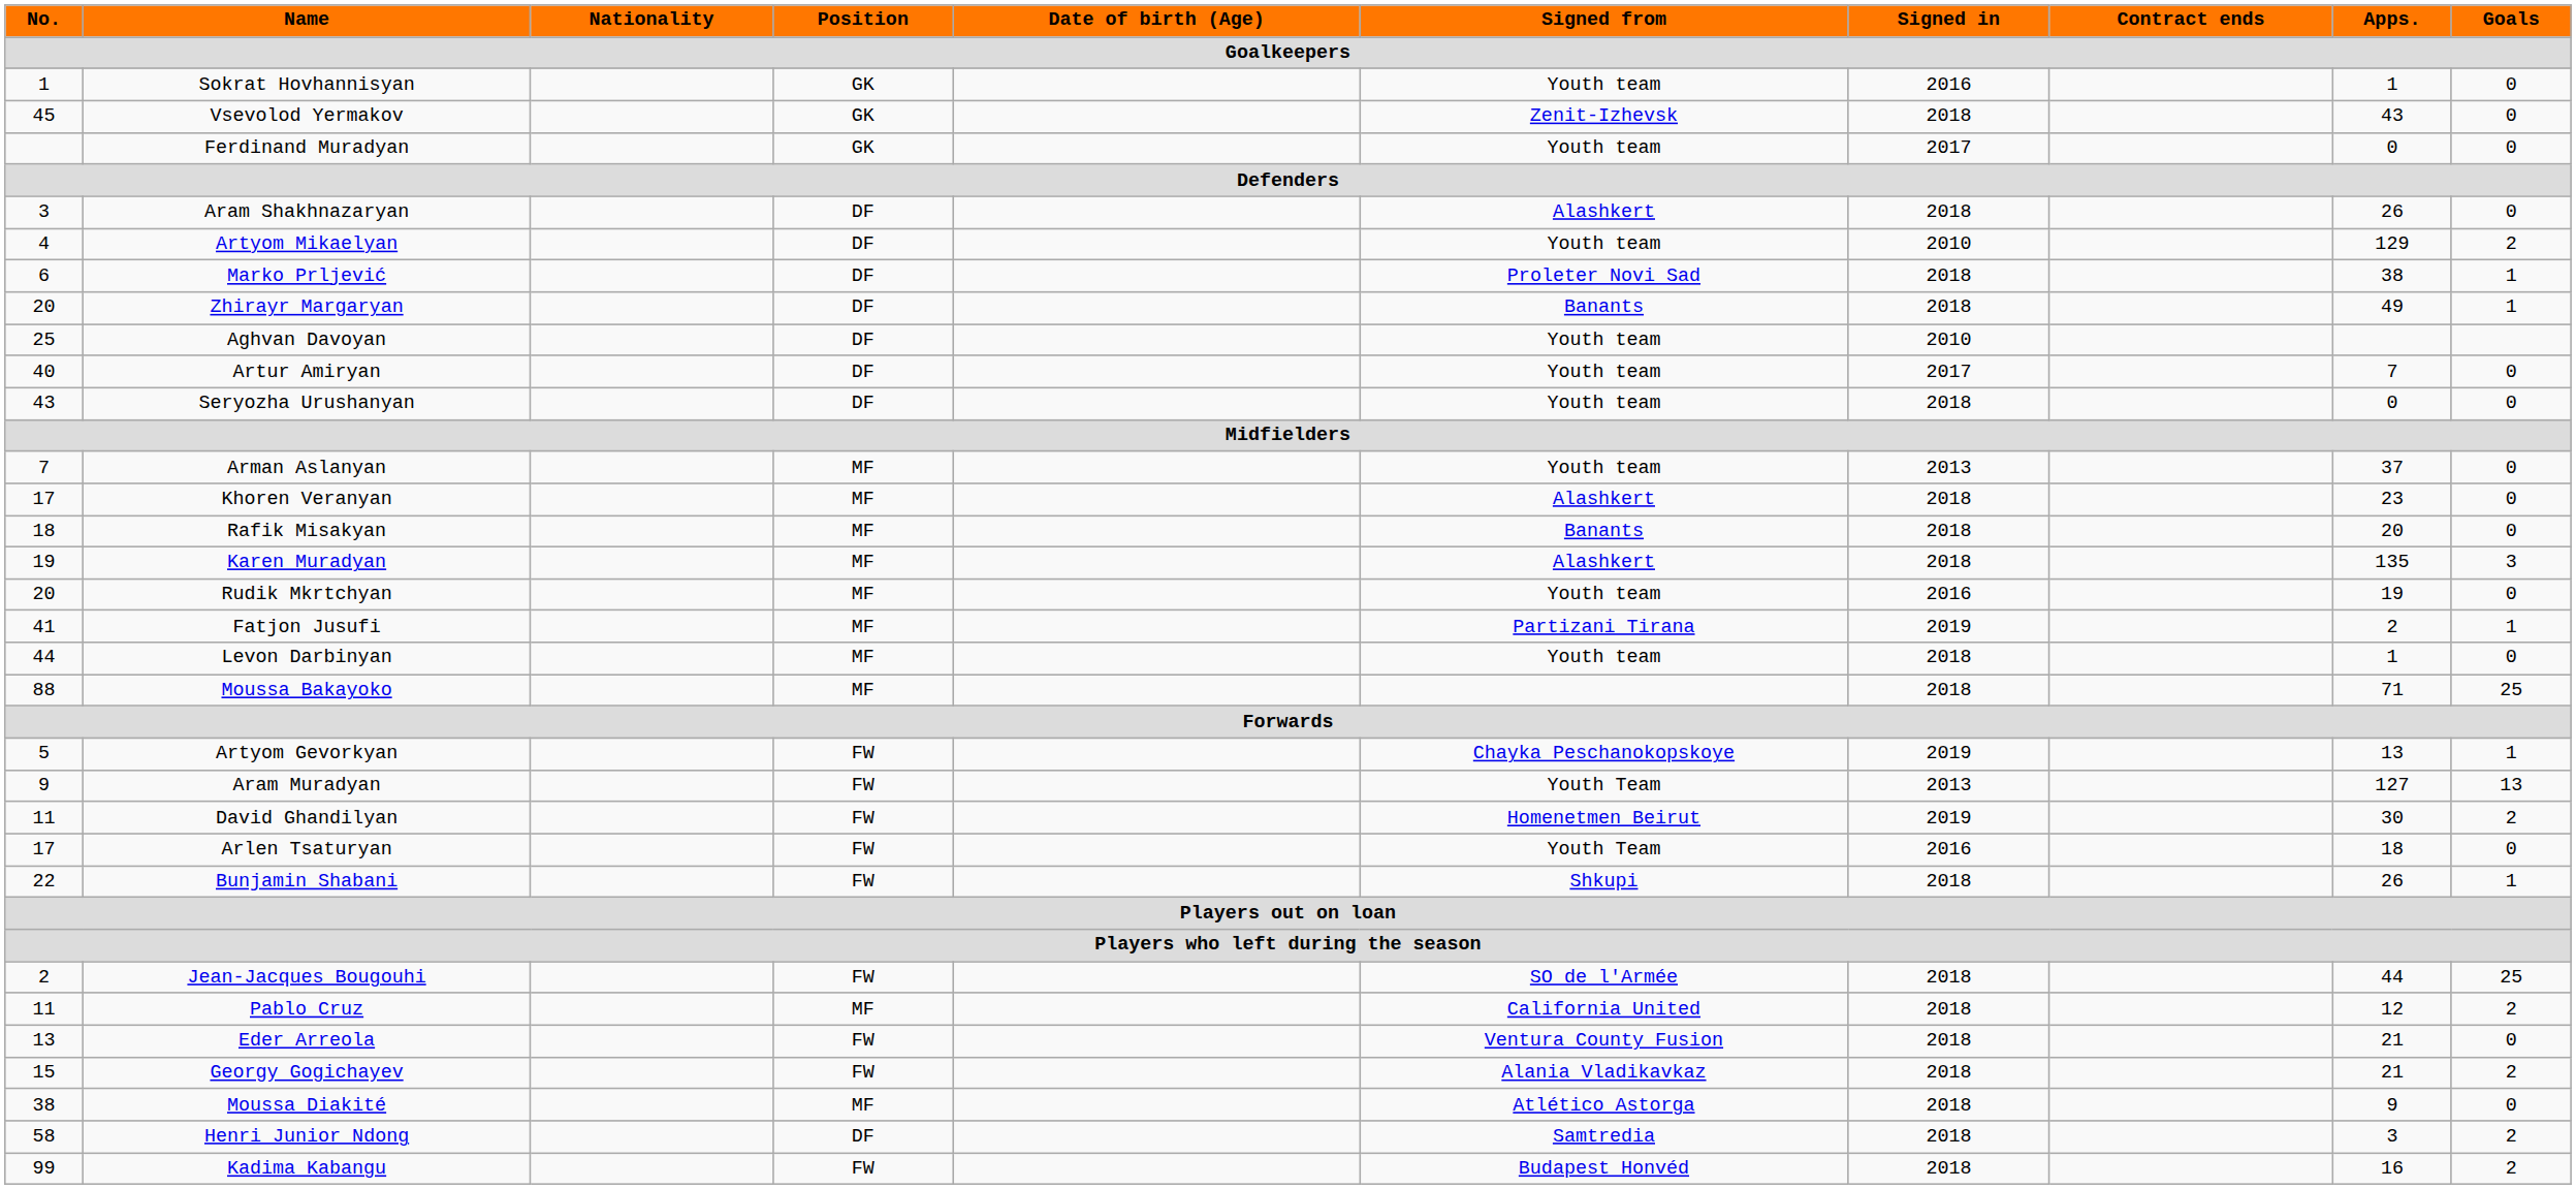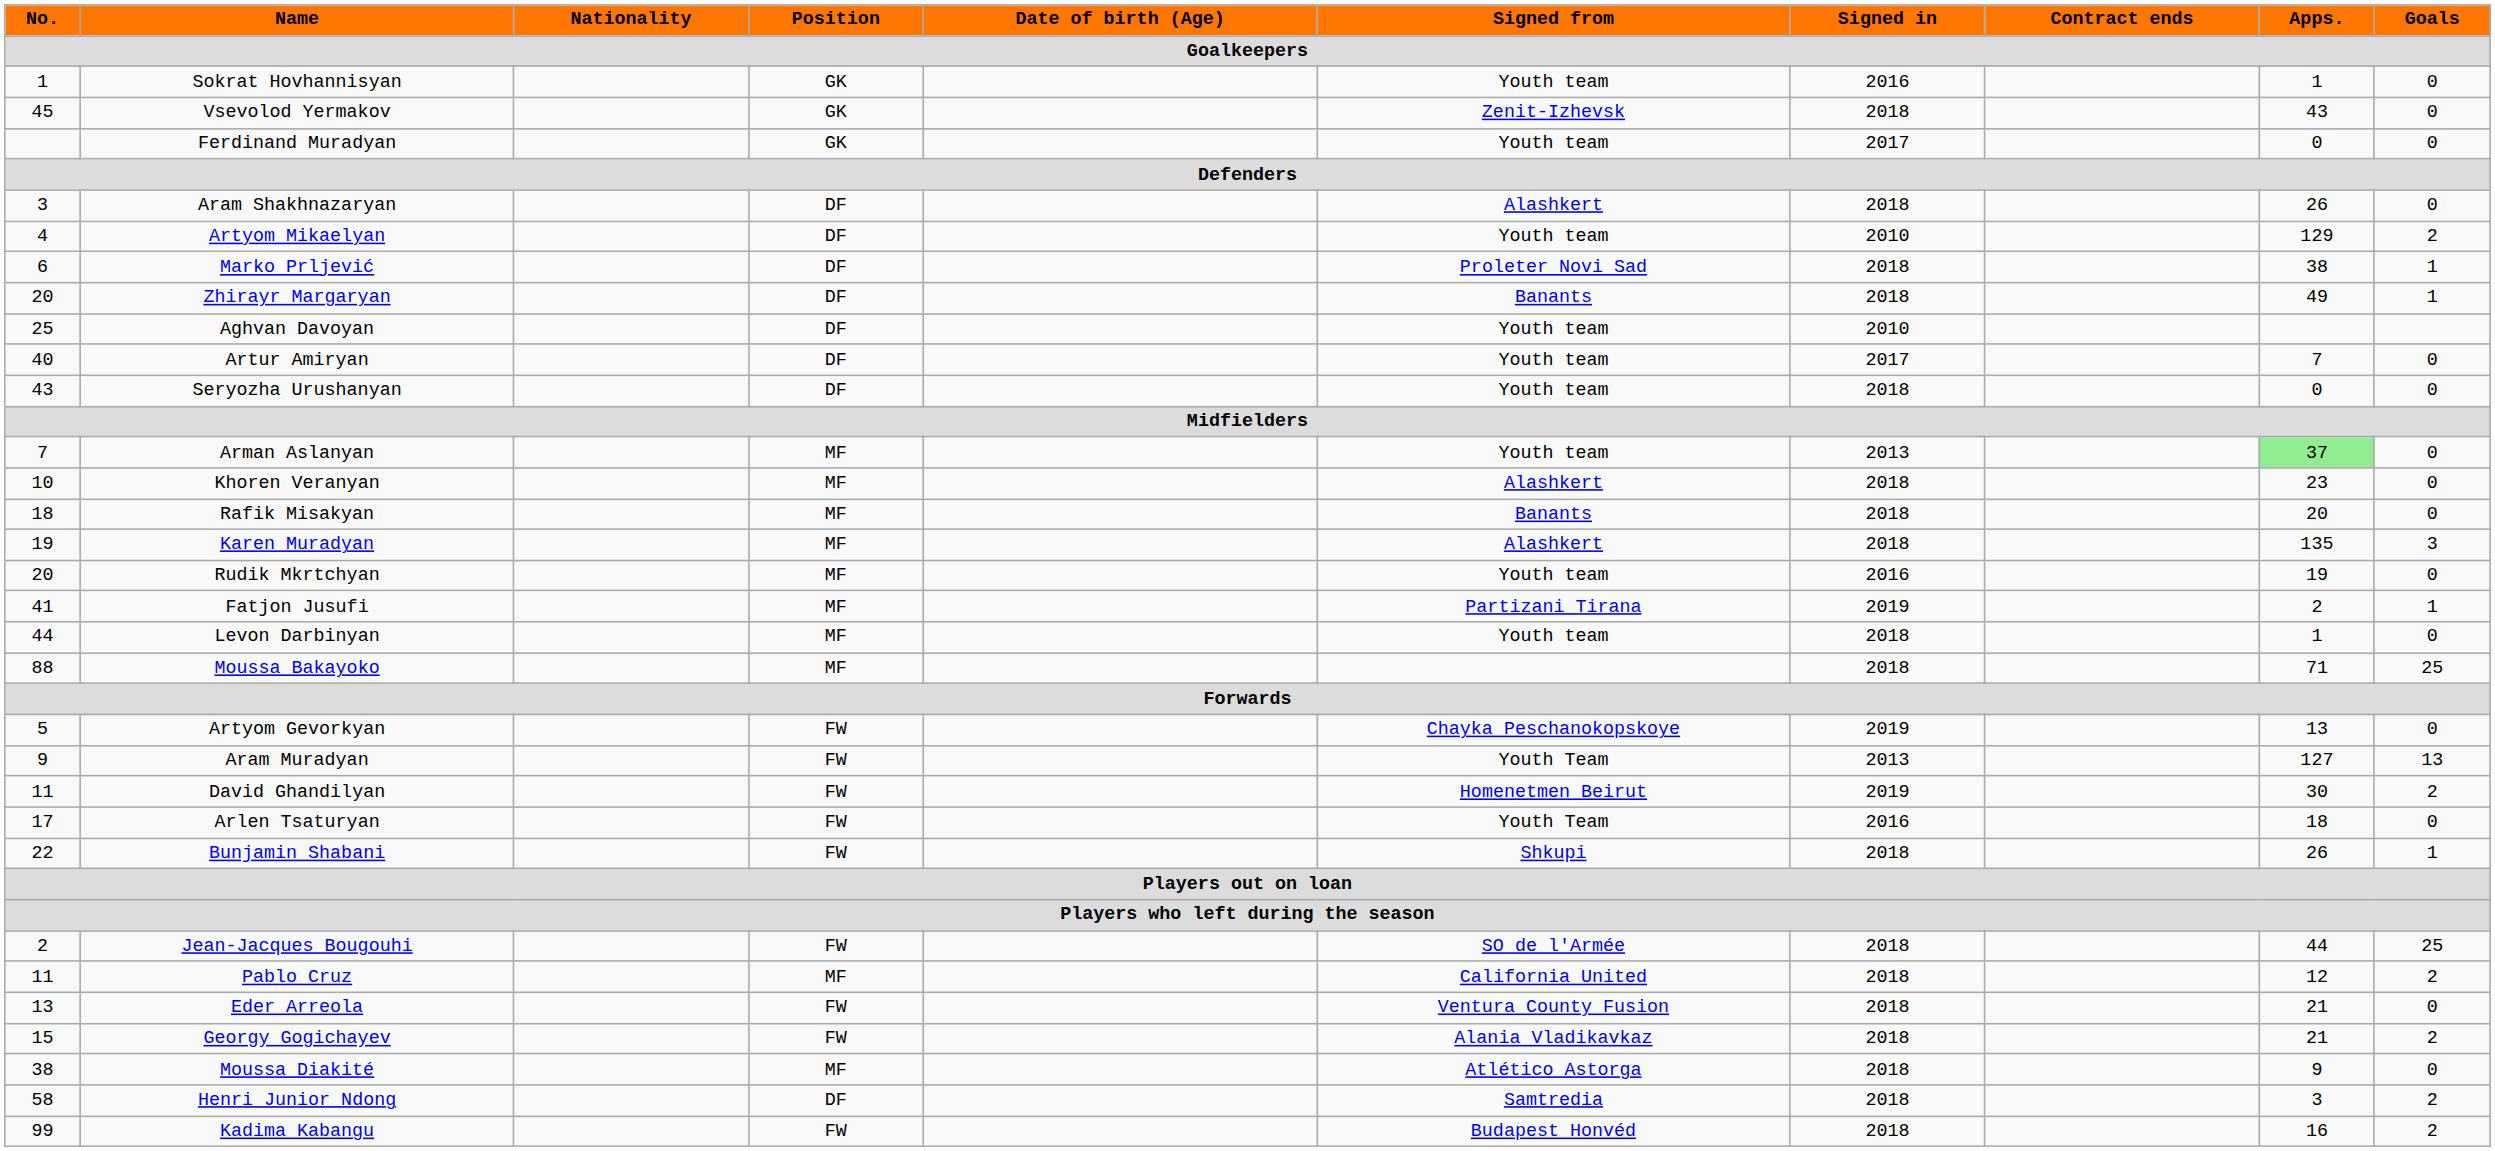Arman Aslanyan | Apps.: no background -> lightgreen background
Khoren Veranyan | No.: 17 -> 10
Artyom Gevorkyan | Goals: 1 -> 0
